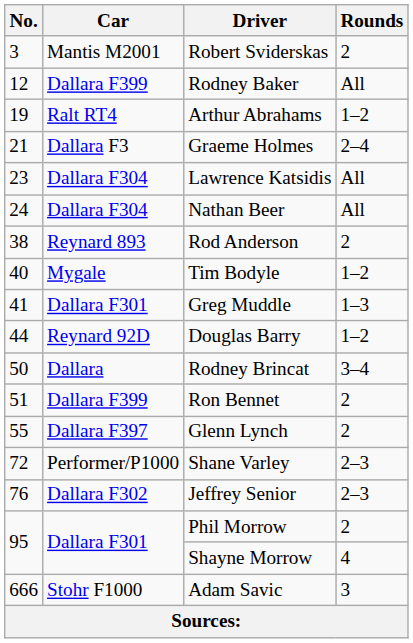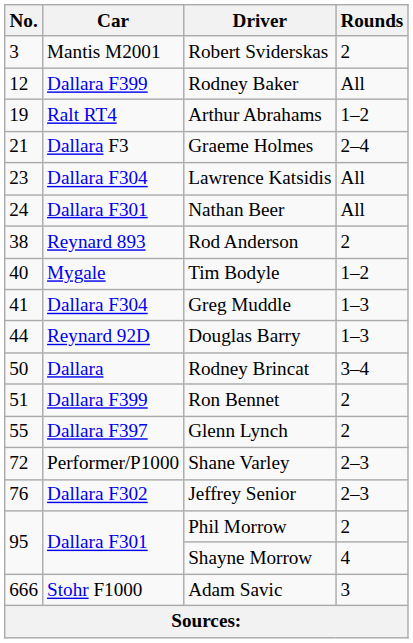Nathan Beer | Car: Dallara F304 -> Dallara F301
Greg Muddle | Car: Dallara F301 -> Dallara F304
Douglas Barry | Rounds: 1–2 -> 1–3
